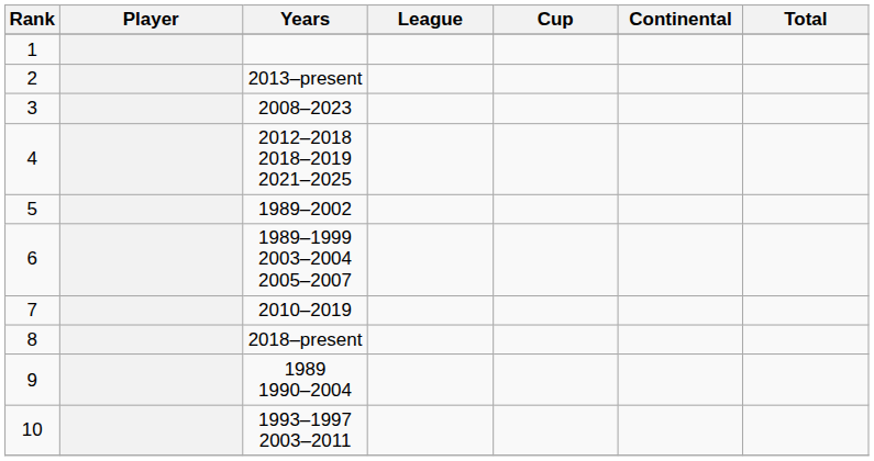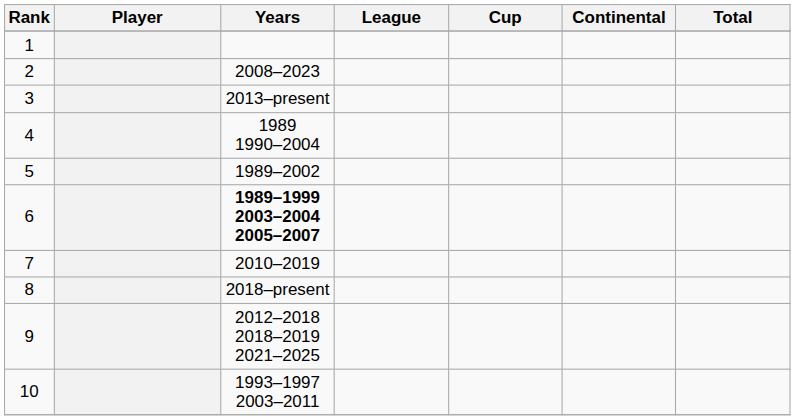2 | Years: 2013–present -> 2008–2023
3 | Years: 2008–2023 -> 2013–present
4 | Years: 2012–2018 2018–2019 2021–2025 -> 1989 1990–2004
6 | Years: normal -> bold
9 | Years: 1989 1990–2004 -> 2012–2018 2018–2019 2021–2025
